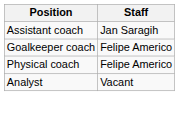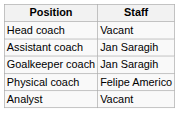+ row: Head coach | Vacant
Goalkeeper coach | Staff: Felipe Americo -> Jan Saragih
